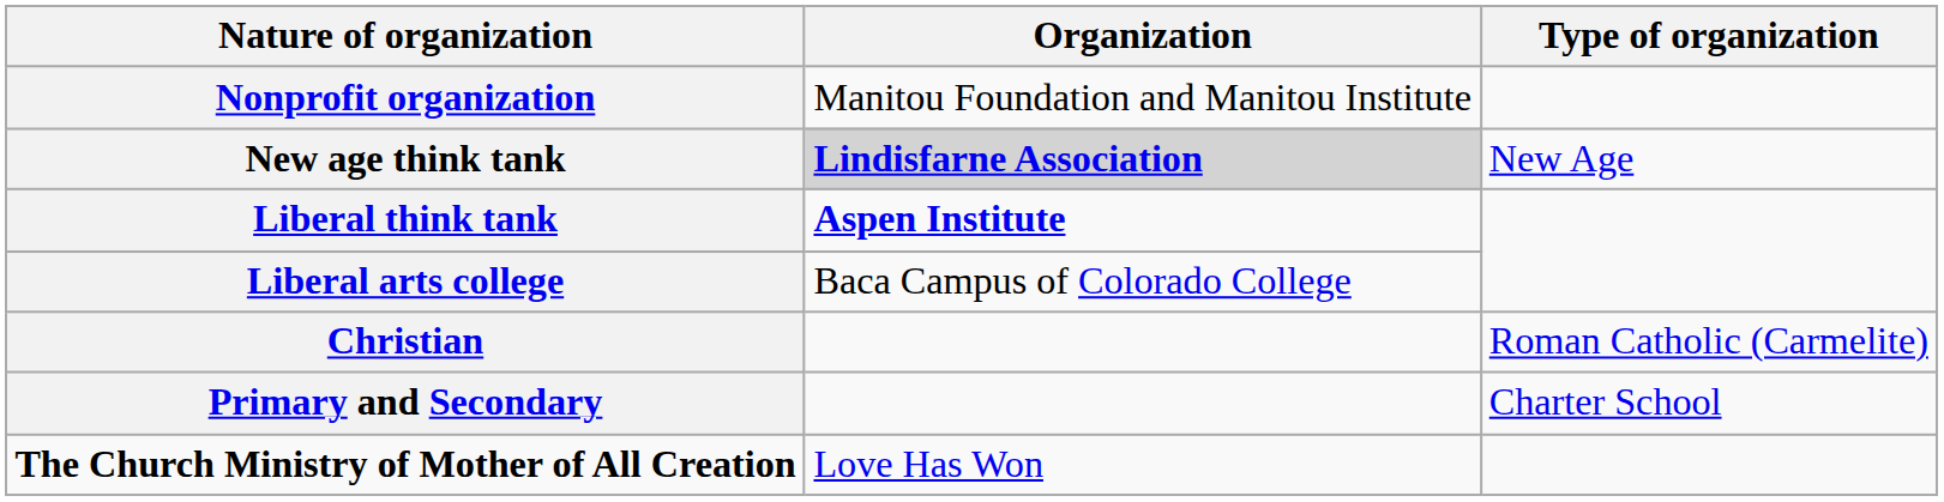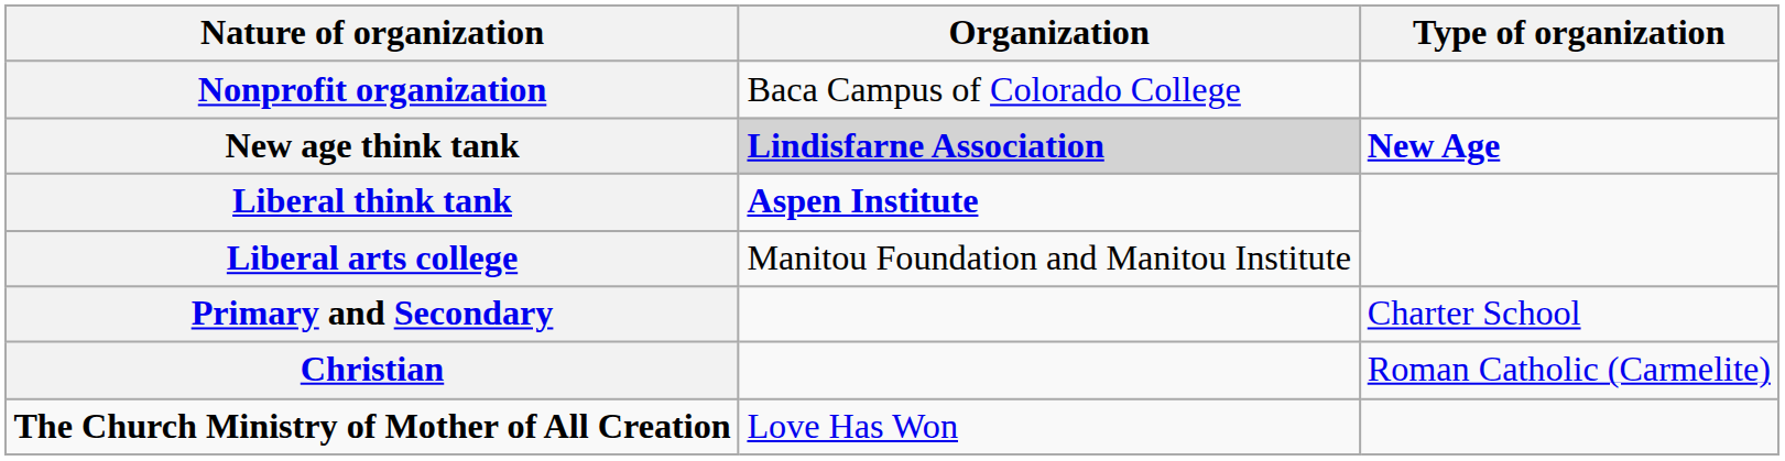Nonprofit organization | Organization: Manitou Foundation and Manitou Institute -> Baca Campus of Colorado College
New age think tank | Type of organization: normal -> bold
Liberal arts college | Organization: Baca Campus of Colorado College -> Manitou Foundation and Manitou Institute
rows swapped: Christian <-> Primary and Secondary
